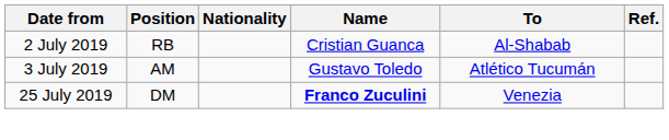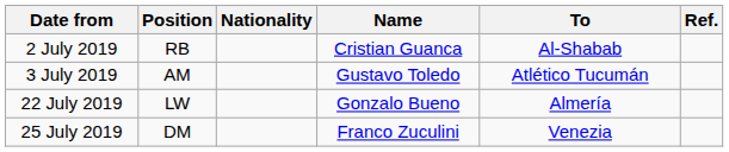+ row: 22 July 2019 | LW | Gonzalo Bueno | Almería
25 July 2019 | Name: bold -> normal
